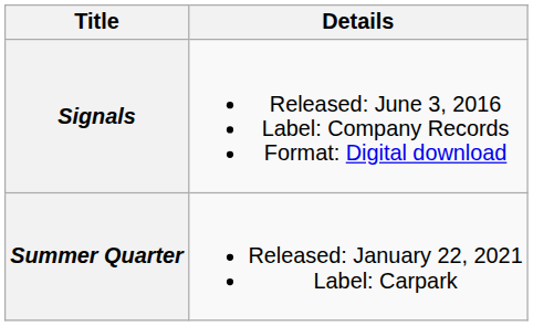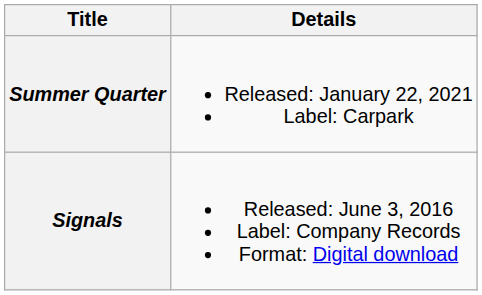rows swapped: Signals <-> Summer Quarter
